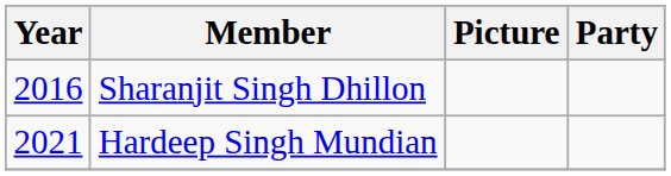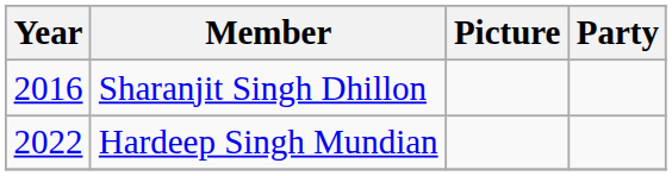Hardeep Singh Mundian | Year: 2021 -> 2022
